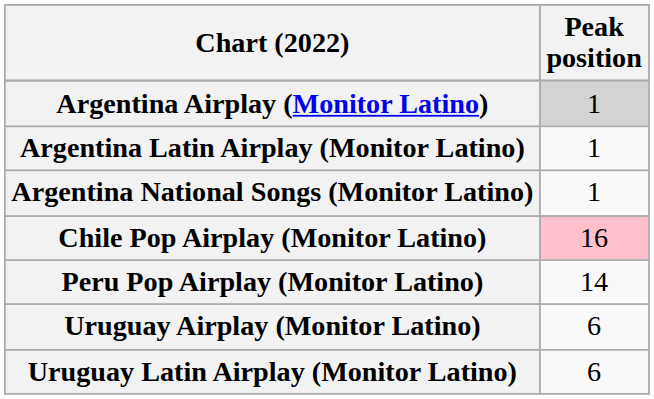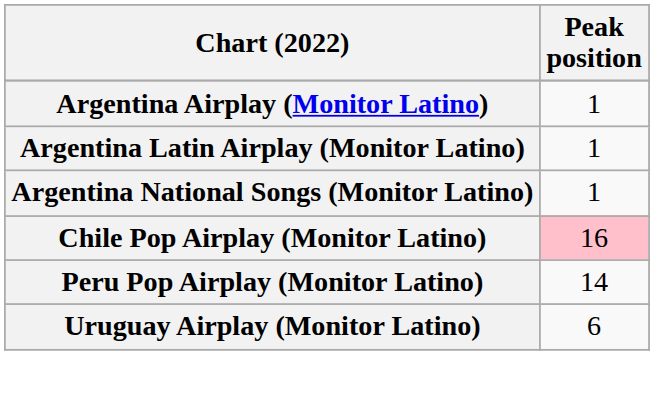Argentina Airplay (Monitor Latino) | Peak position: lightgrey background -> no background
- row: Uruguay Latin Airplay (Monitor Latino) | 6
